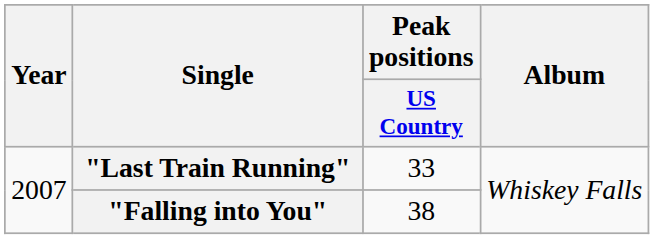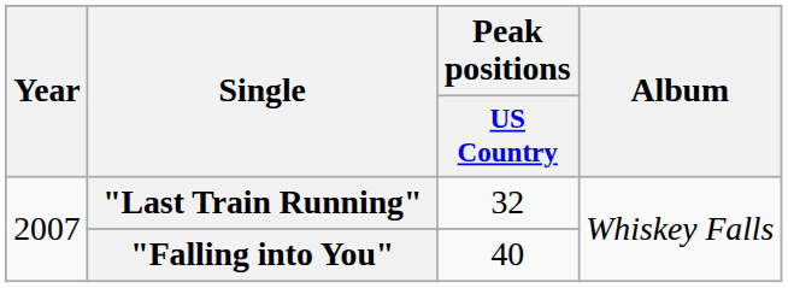"Last Train Running" | Peak positions / US Country: 33 -> 32
"Falling into You" | Peak positions / US Country: 38 -> 40
